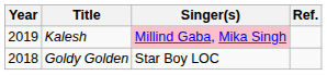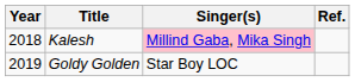Kalesh | Year: 2019 -> 2018
Goldy Golden | Year: 2018 -> 2019
